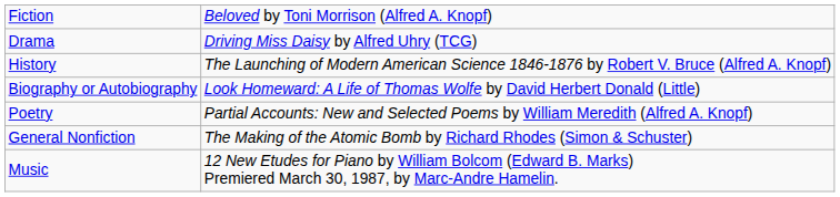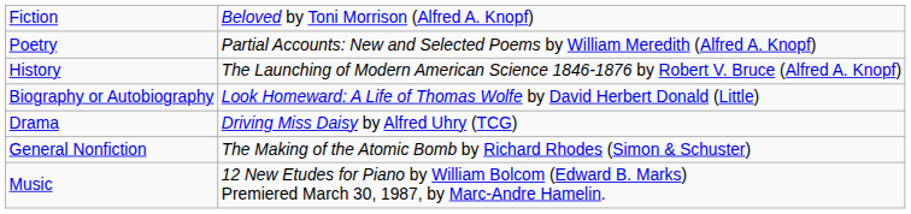rows swapped: Drama <-> Poetry
